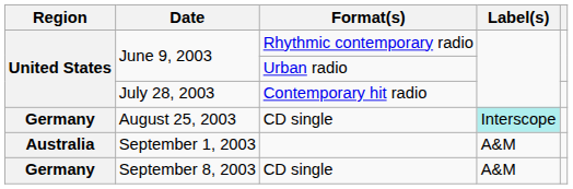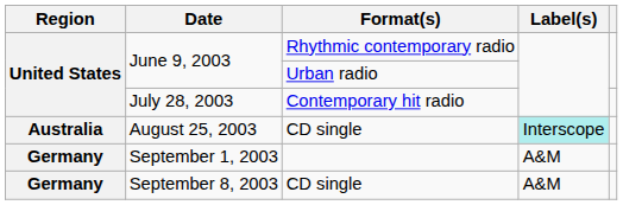August 25, 2003 | Region: Germany -> Australia
September 1, 2003 | Region: Australia -> Germany
